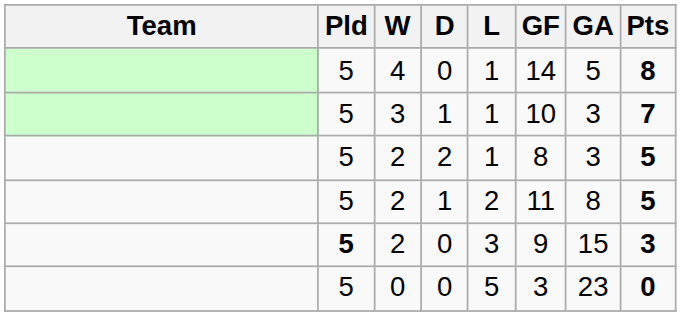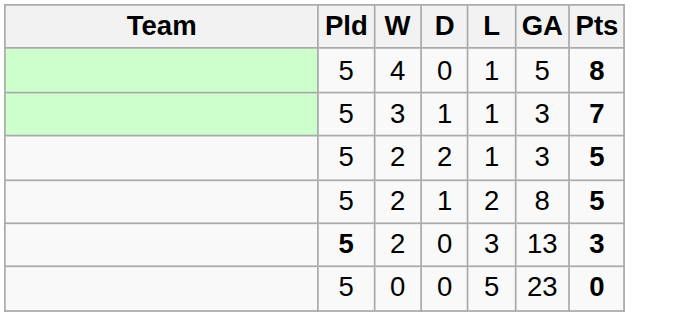- column: GF | 14 | 10 | 8 | 11 | 9 | 3
2 / 0 | GA: 15 -> 13
